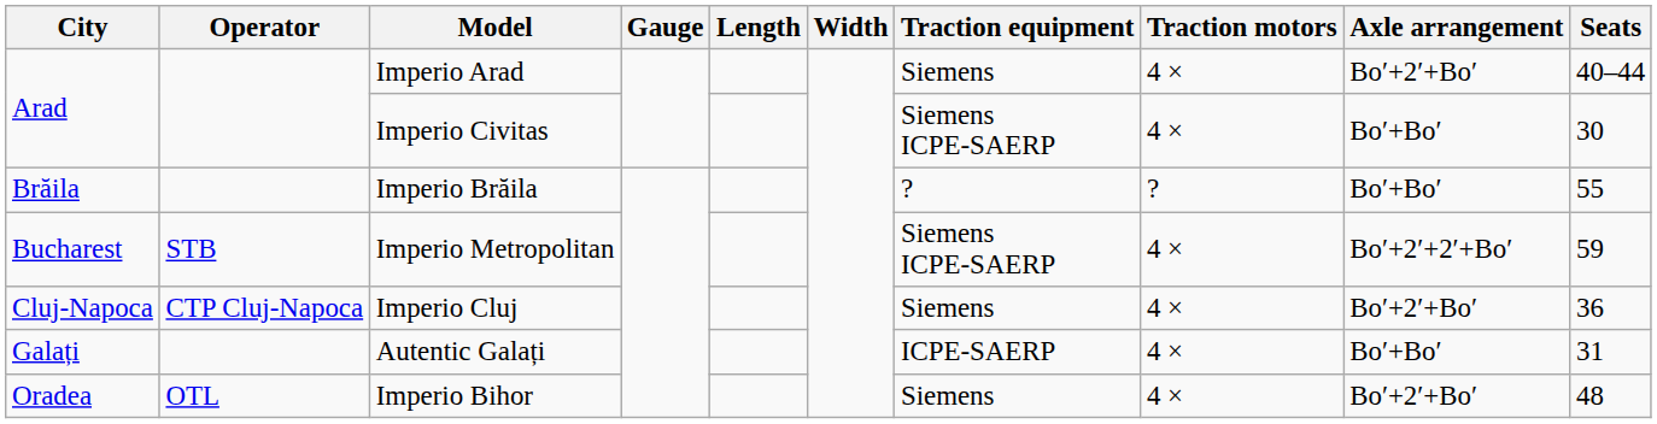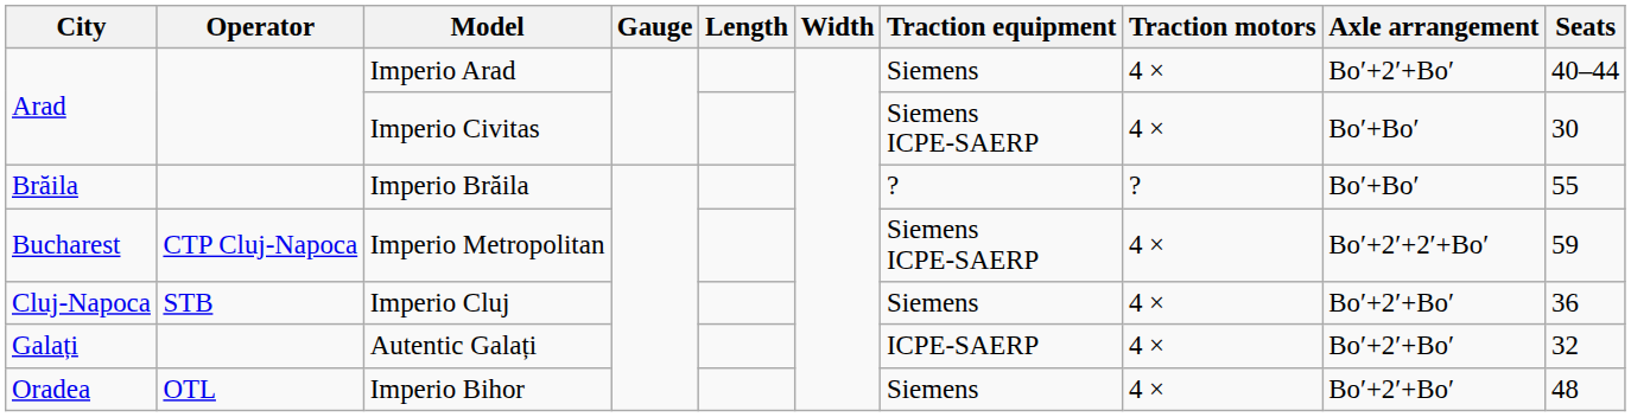Imperio Metropolitan | Operator: STB -> CTP Cluj-Napoca
Imperio Cluj | Operator: CTP Cluj-Napoca -> STB
Autentic Galați | Axle arrangement: Bo′+Bo′ -> Bo′+2′+Bo′
Autentic Galați | Seats: 31 -> 32
